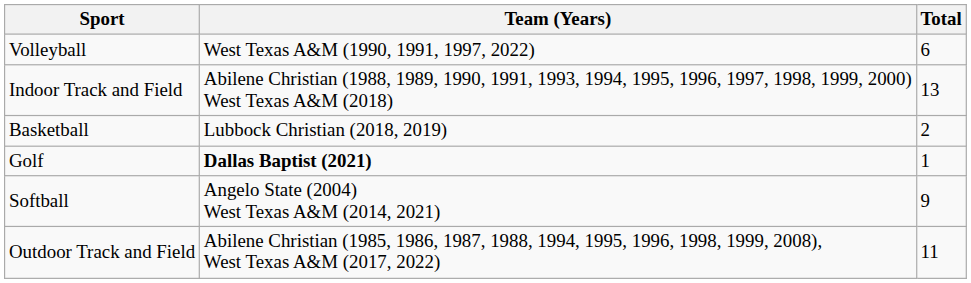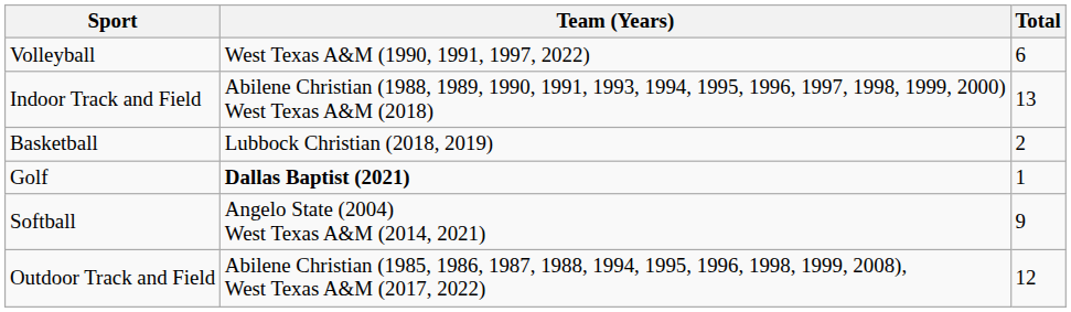Outdoor Track and Field | Total: 11 -> 12
